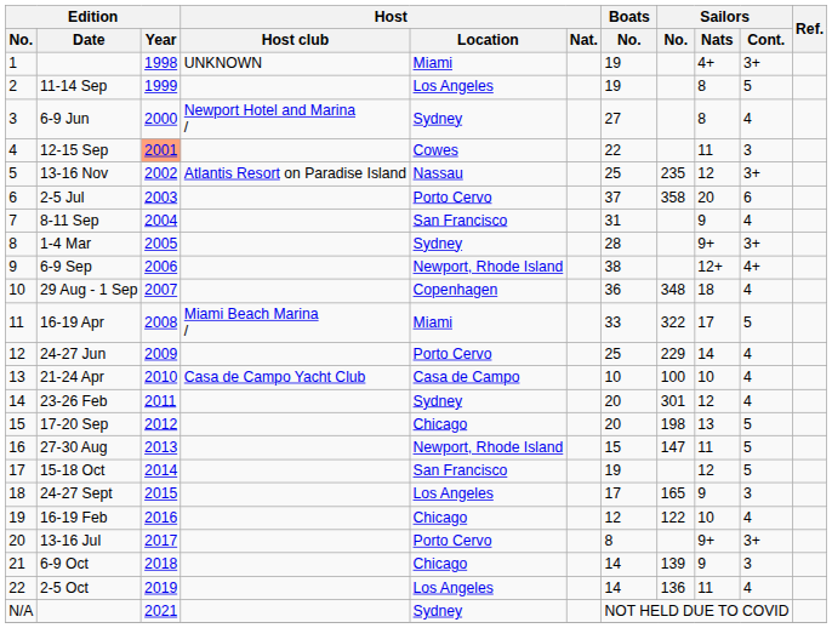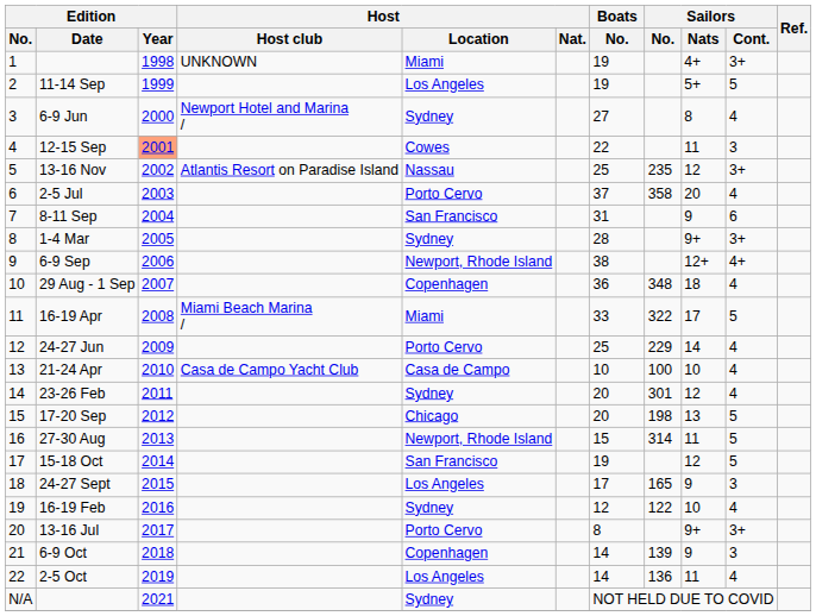11-14 Sep | Sailors / Nats: 8 -> 5+
2-5 Jul | Sailors / Cont.: 6 -> 4
8-11 Sep | Sailors / Cont.: 4 -> 6
27-30 Aug | Sailors / No.: 147 -> 314
16-19 Feb | Host / Location: Chicago -> Sydney
6-9 Oct | Host / Location: Chicago -> Copenhagen
